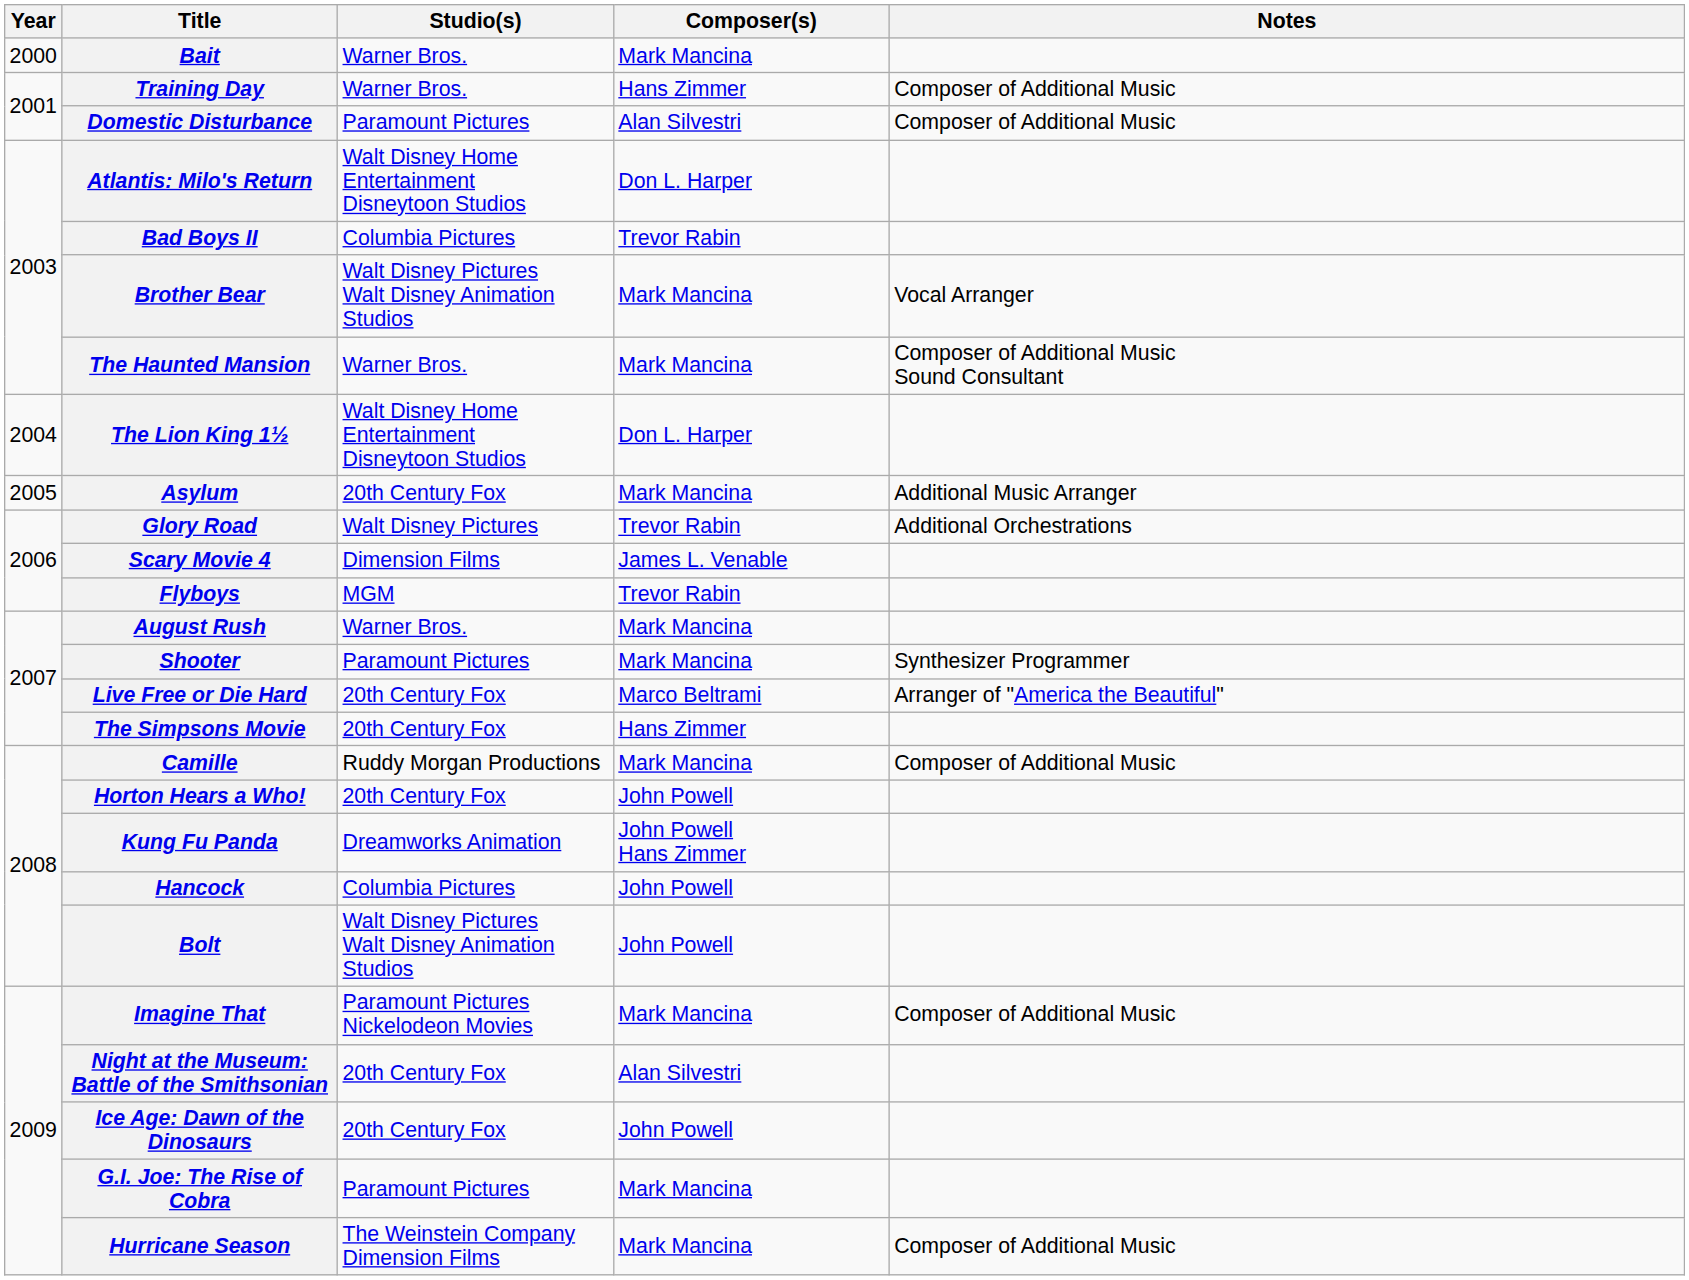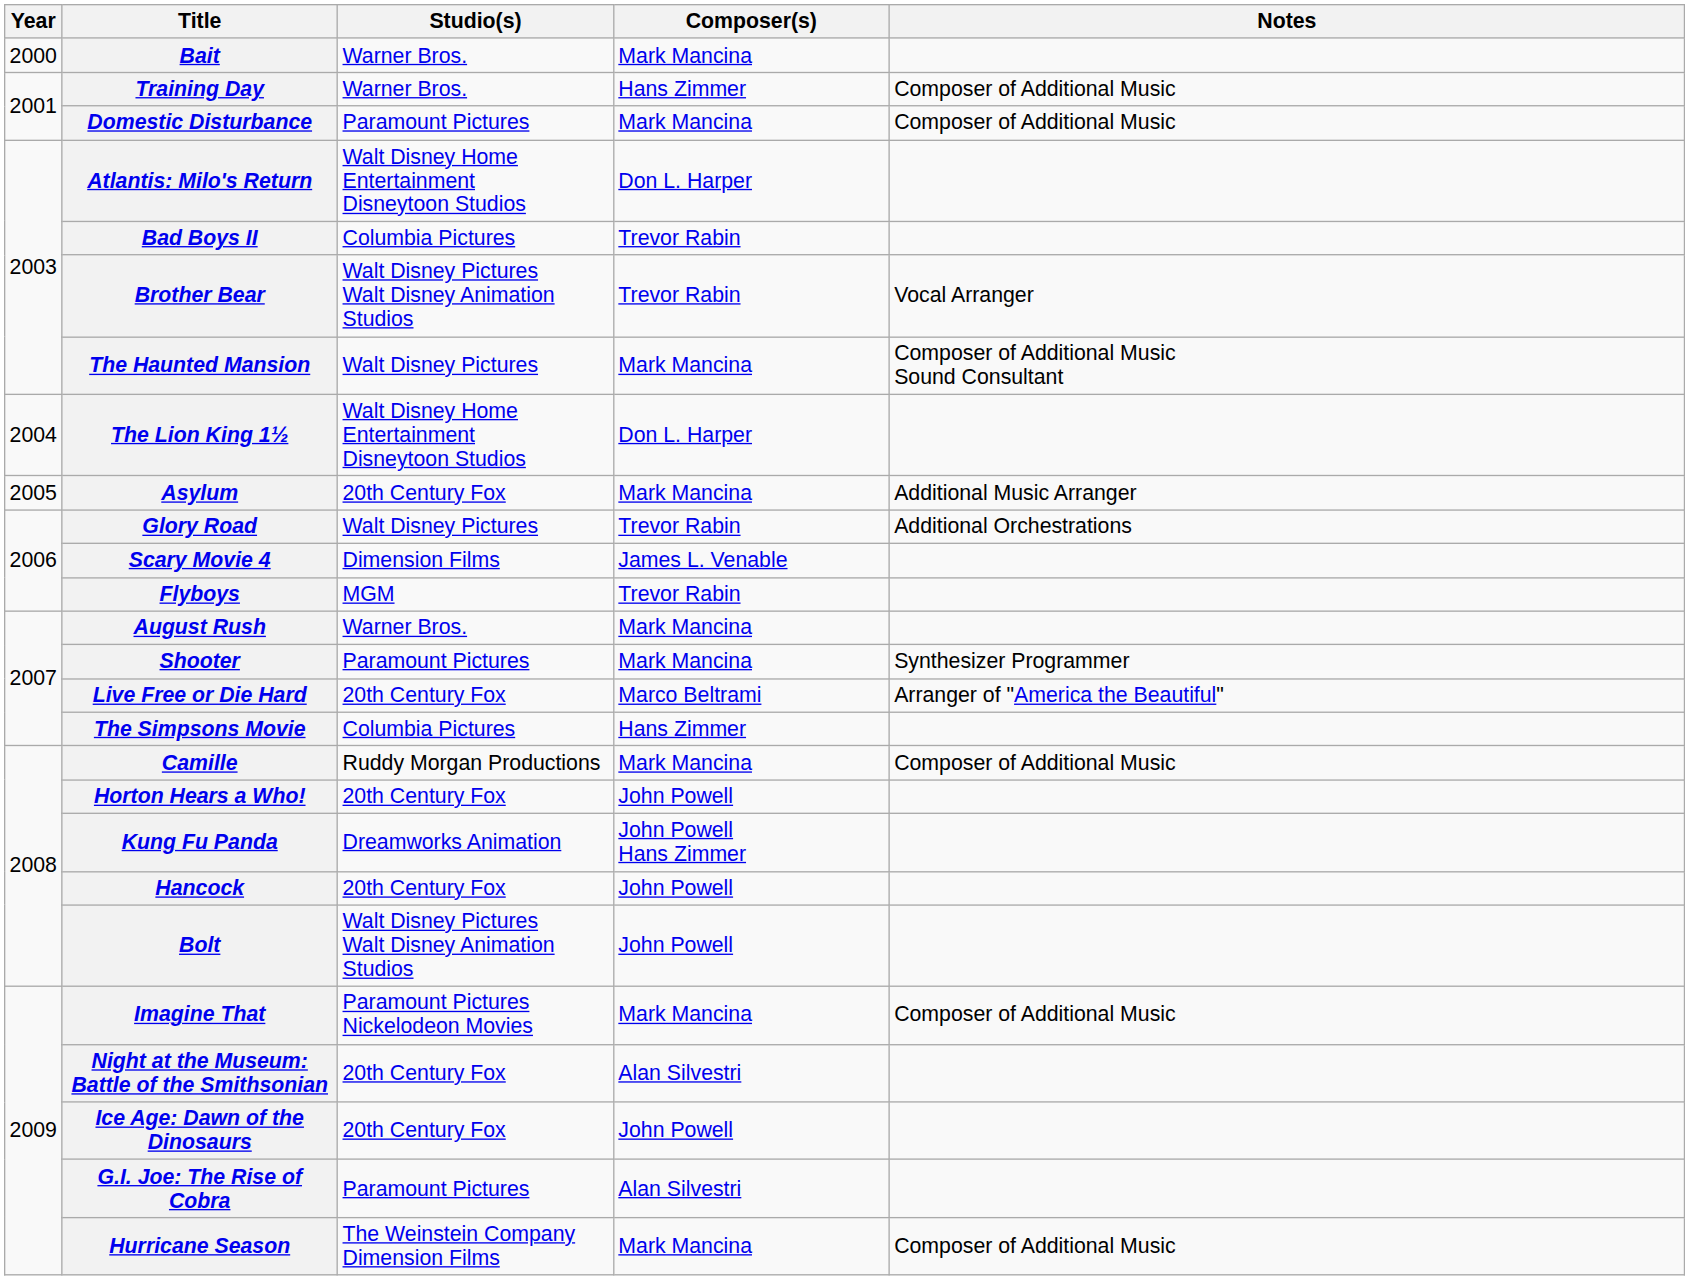Domestic Disturbance | Composer(s): Alan Silvestri -> Mark Mancina
Brother Bear | Composer(s): Mark Mancina -> Trevor Rabin
The Haunted Mansion | Studio(s): Warner Bros. -> Walt Disney Pictures
The Simpsons Movie | Studio(s): 20th Century Fox -> Columbia Pictures
Hancock | Studio(s): Columbia Pictures -> 20th Century Fox
G.I. Joe: The Rise of Cobra | Composer(s): Mark Mancina -> Alan Silvestri
